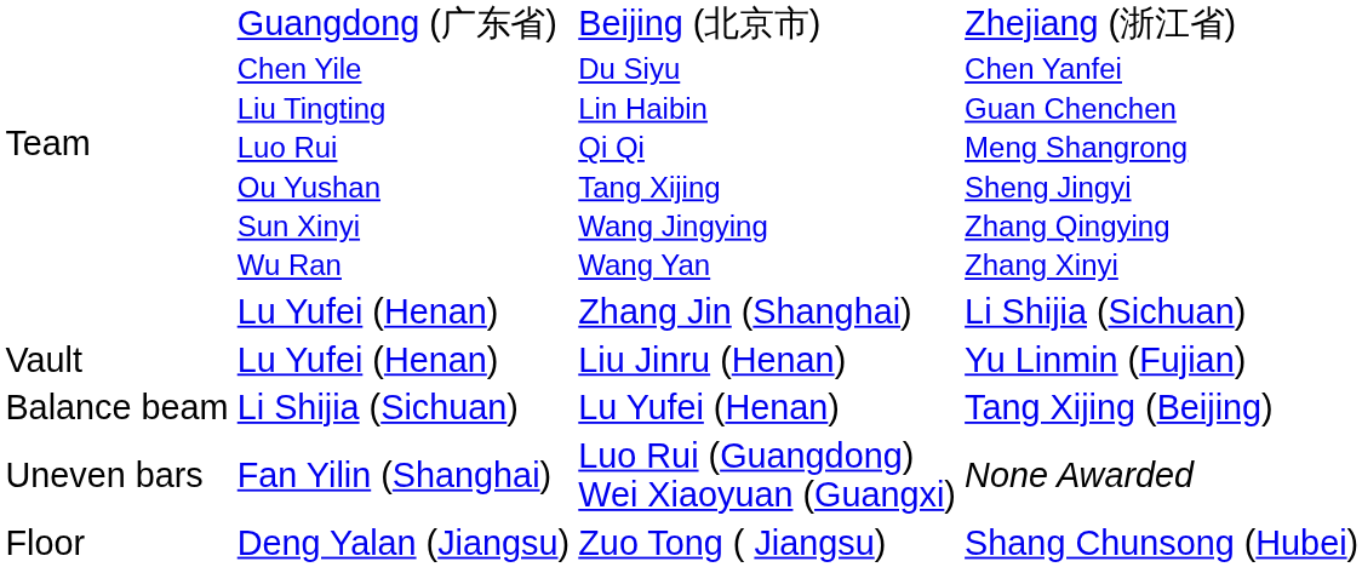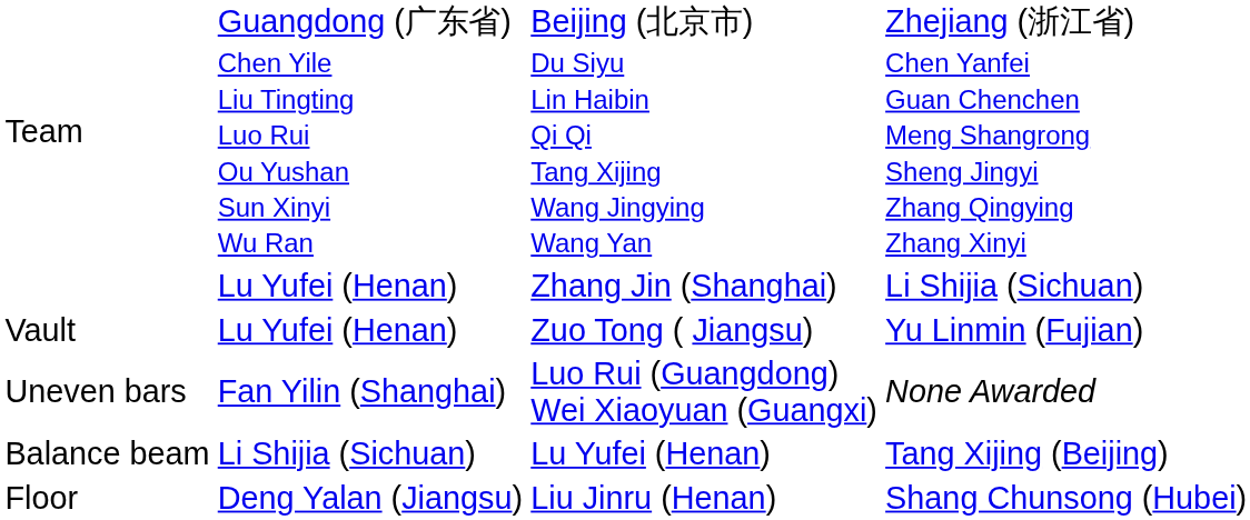Vault | column 3: Liu Jinru (Henan) -> Zuo Tong ( Jiangsu)
rows swapped: Uneven bars <-> Balance beam
Floor | column 3: Zuo Tong ( Jiangsu) -> Liu Jinru (Henan)
